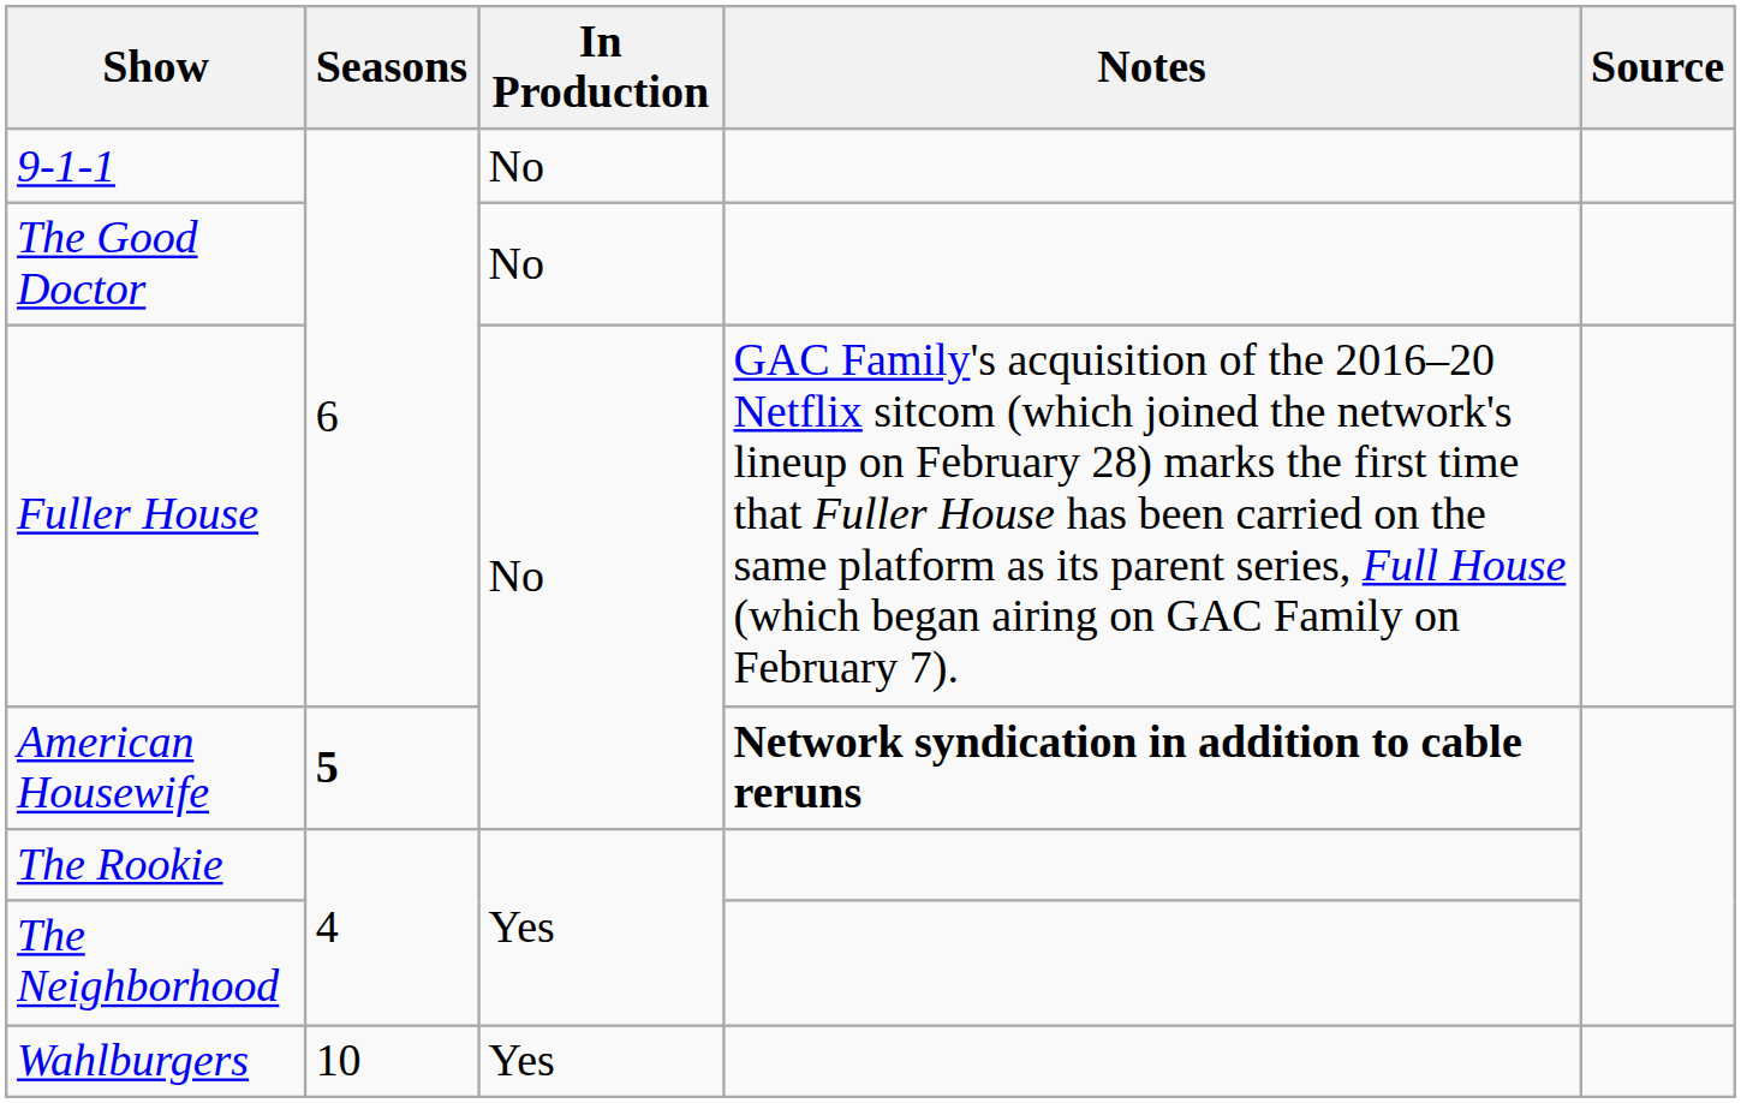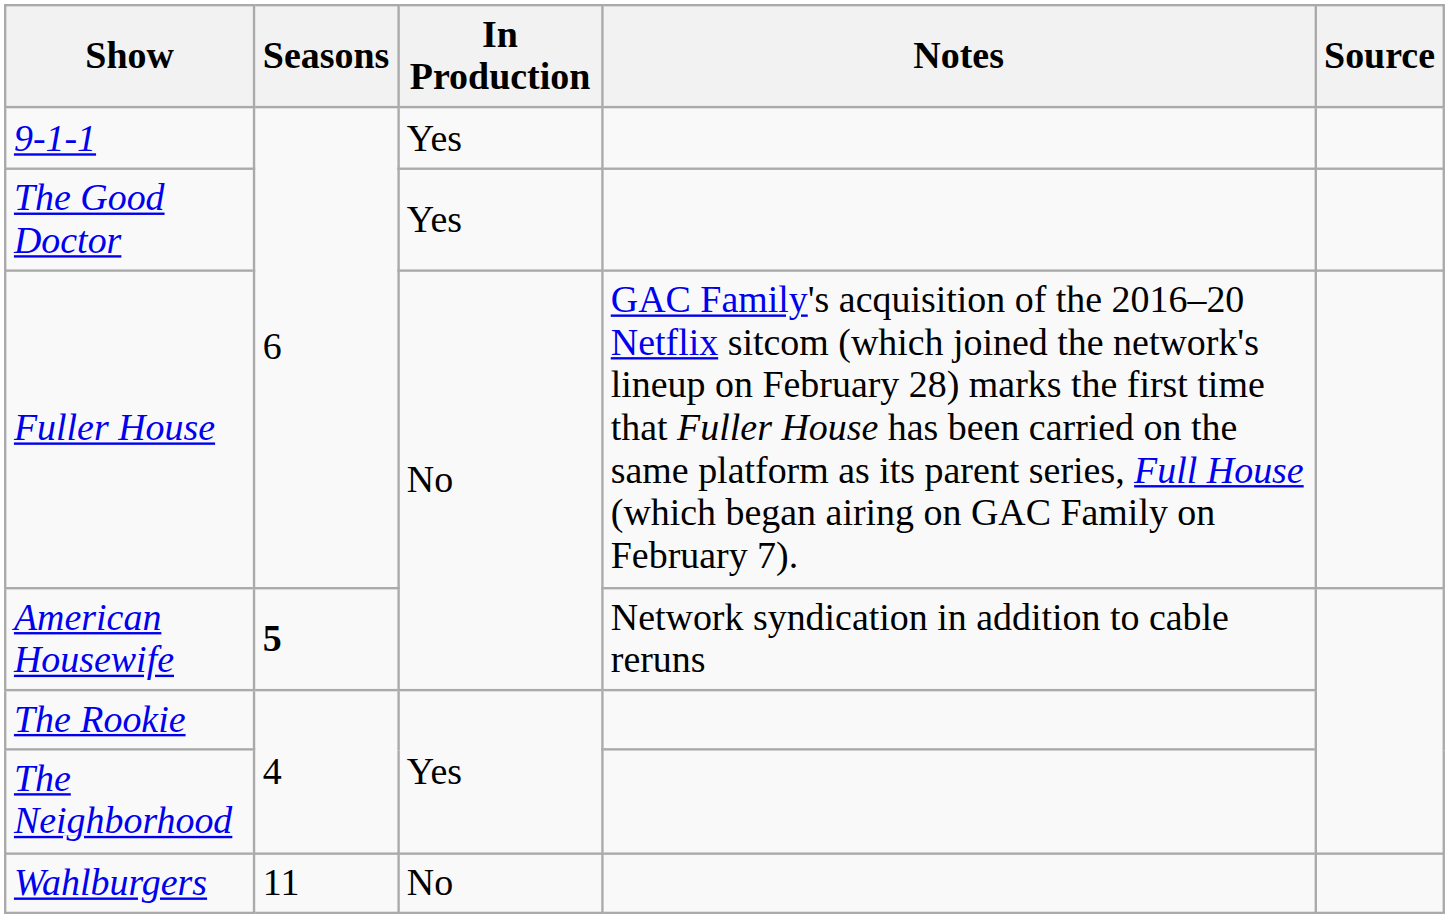9-1-1 | In Production: No -> Yes
The Good Doctor | In Production: No -> Yes
American Housewife | Notes: bold -> normal
Wahlburgers | Seasons: 10 -> 11
Wahlburgers | In Production: Yes -> No
